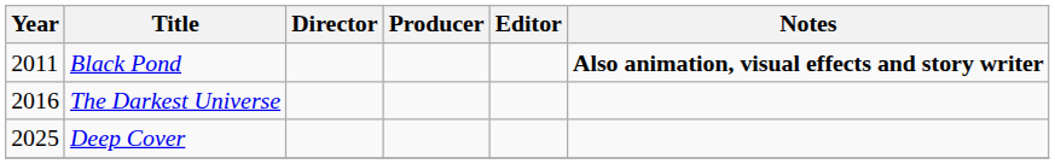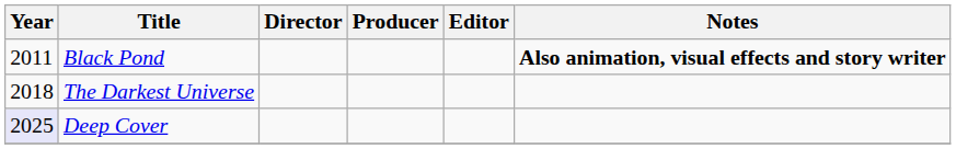The Darkest Universe | Year: 2016 -> 2018
Deep Cover | Year: no background -> lavender background
